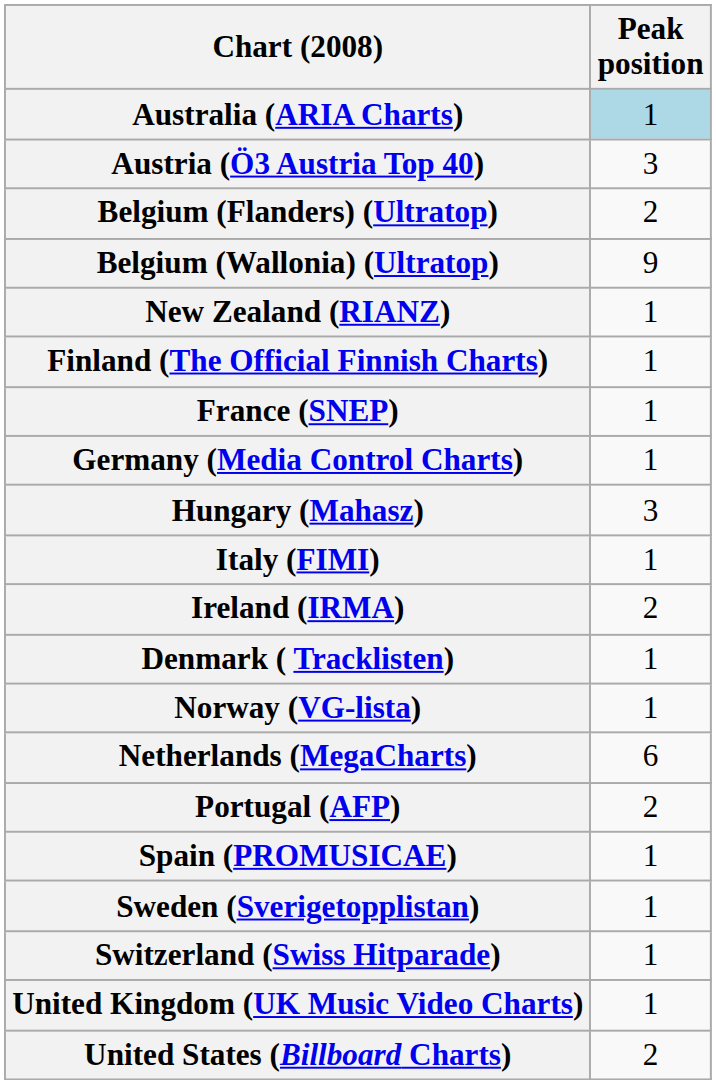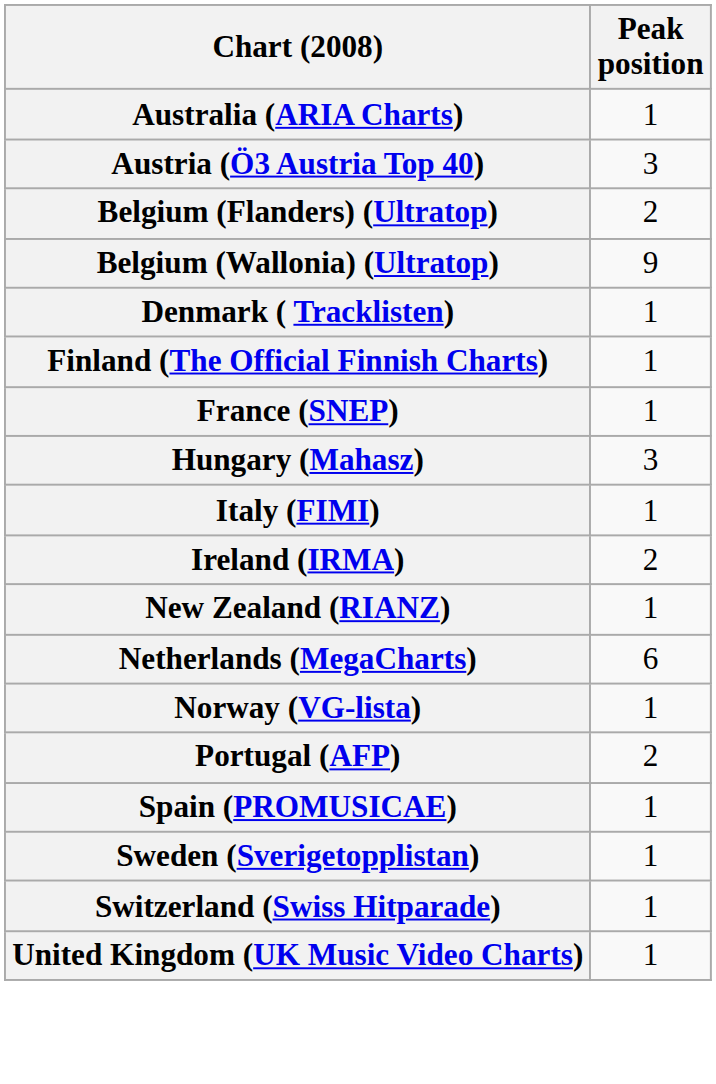Australia (ARIA Charts) | Peak position: lightblue background -> no background
rows swapped: Denmark ( Tracklisten) <-> New Zealand (RIANZ)
- row: Germany (Media Control Charts) | 1
rows swapped: Netherlands (MegaCharts) <-> Norway (VG-lista)
- row: United States (Billboard Charts) | 2
